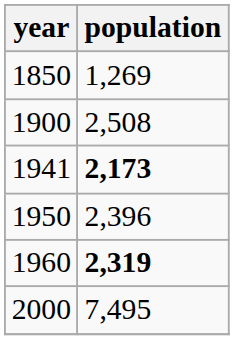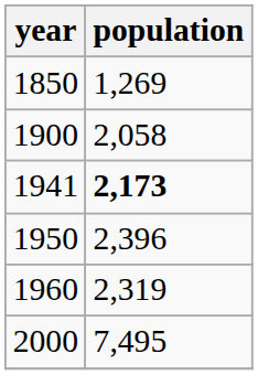1900 | population: 2,508 -> 2,058
1960 | population: bold -> normal
